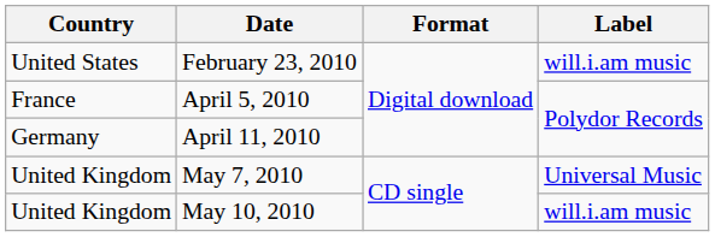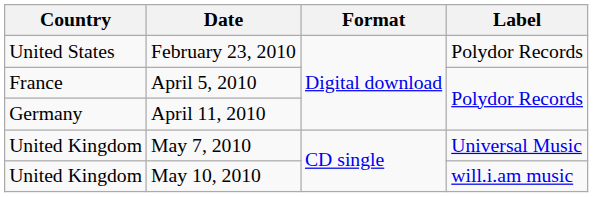February 23, 2010 | Label: will.i.am music -> Polydor Records
